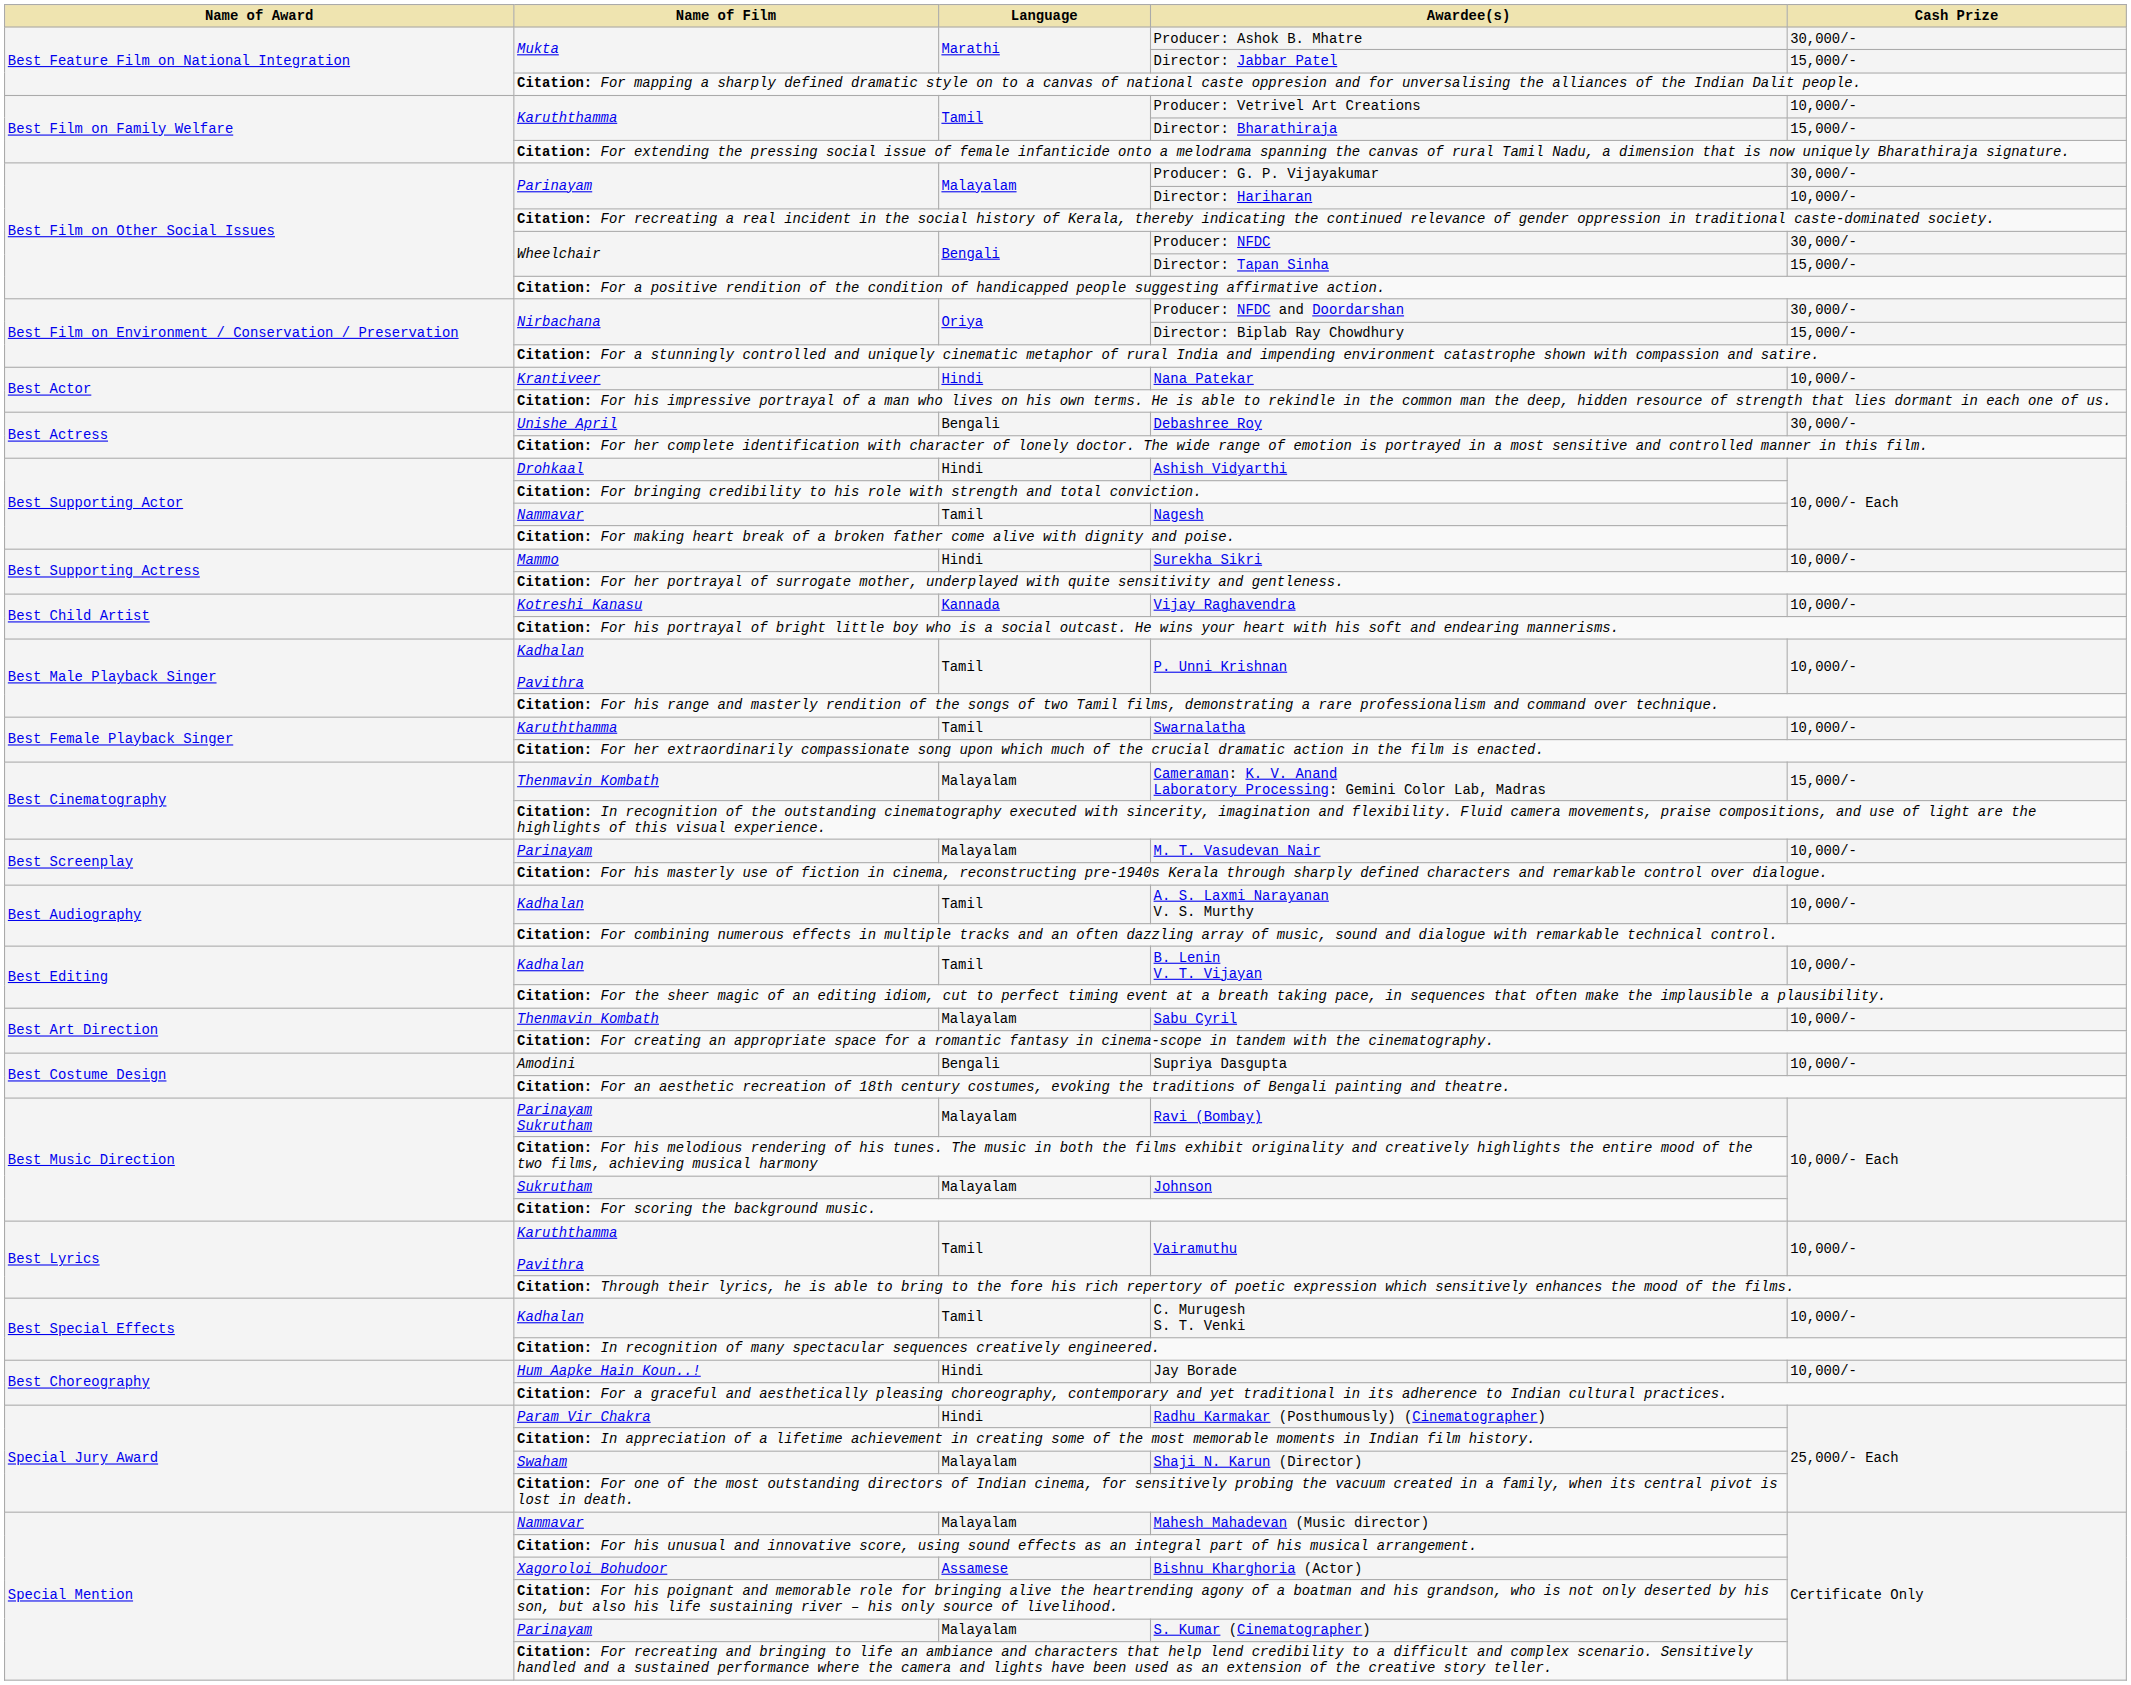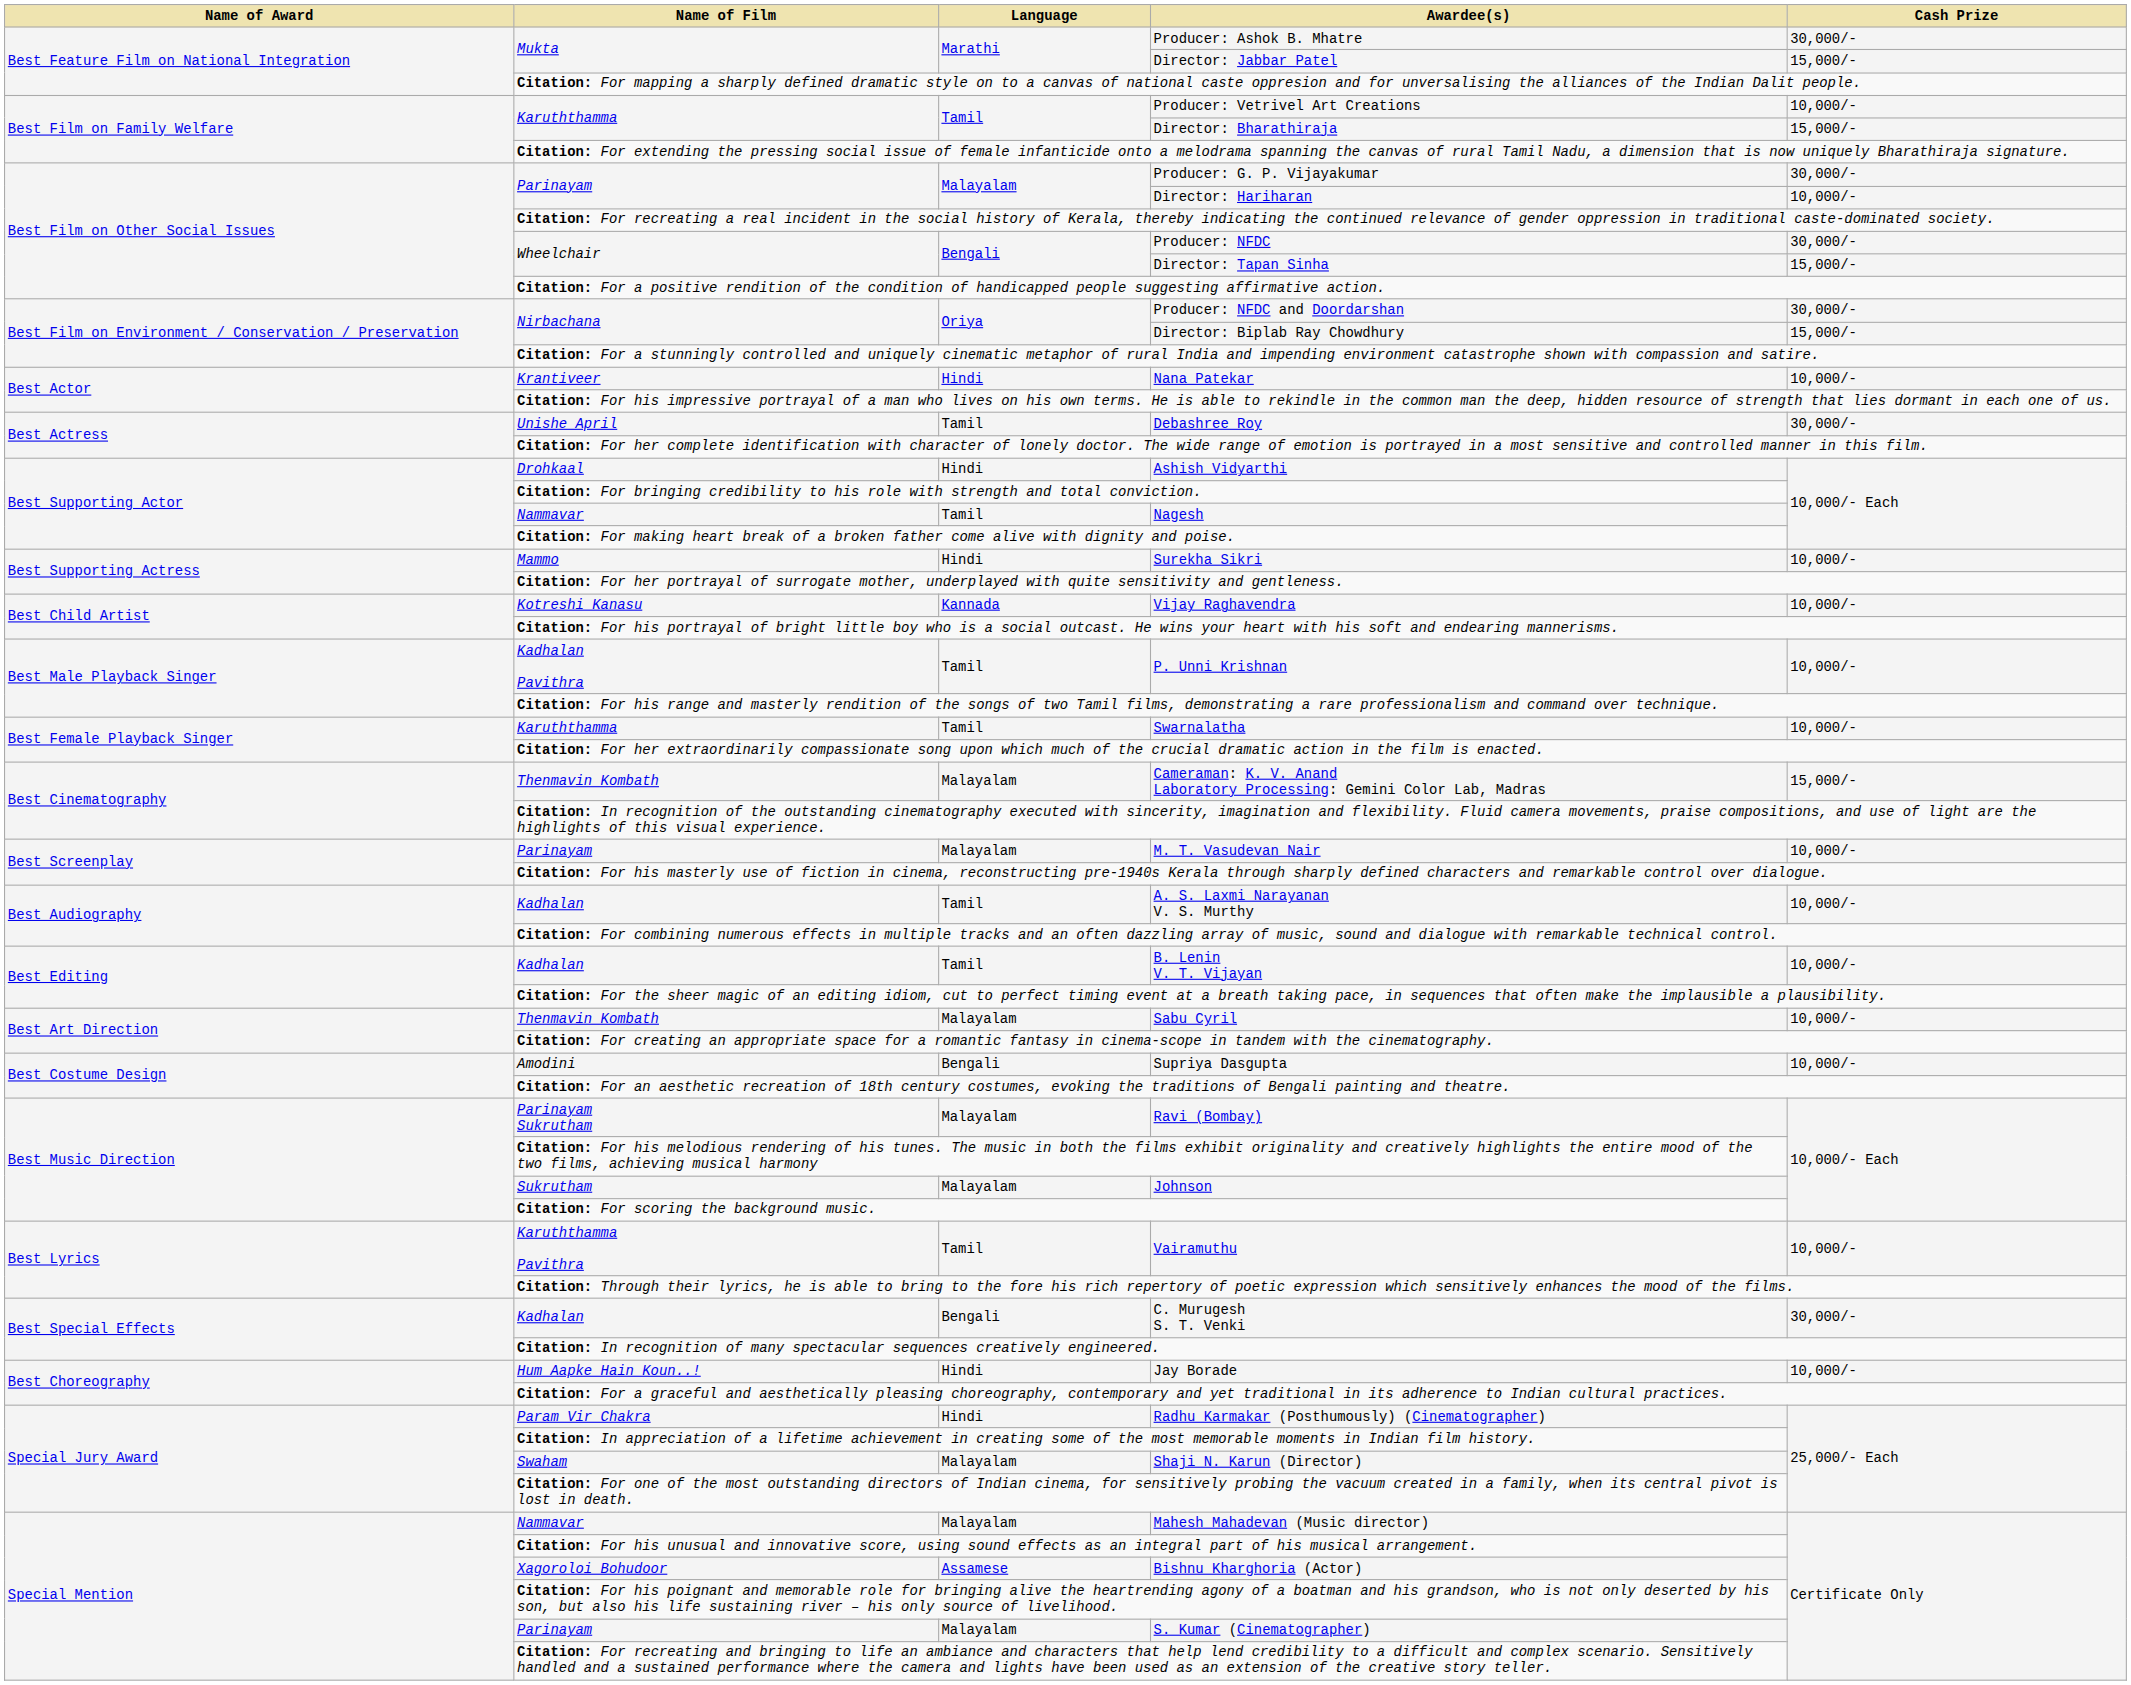Debashree Roy | Language: Bengali -> Tamil
C. Murugesh S. T. Venki | Language: Tamil -> Bengali
C. Murugesh S. T. Venki | Cash Prize: 10,000/- -> 30,000/-
